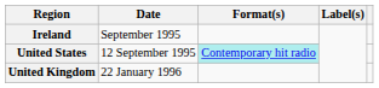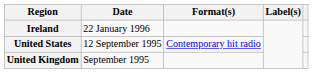Ireland | Date: September 1995 -> 22 January 1996
United States | Format(s): paleturquoise background -> no background
United Kingdom | Date: 22 January 1996 -> September 1995
